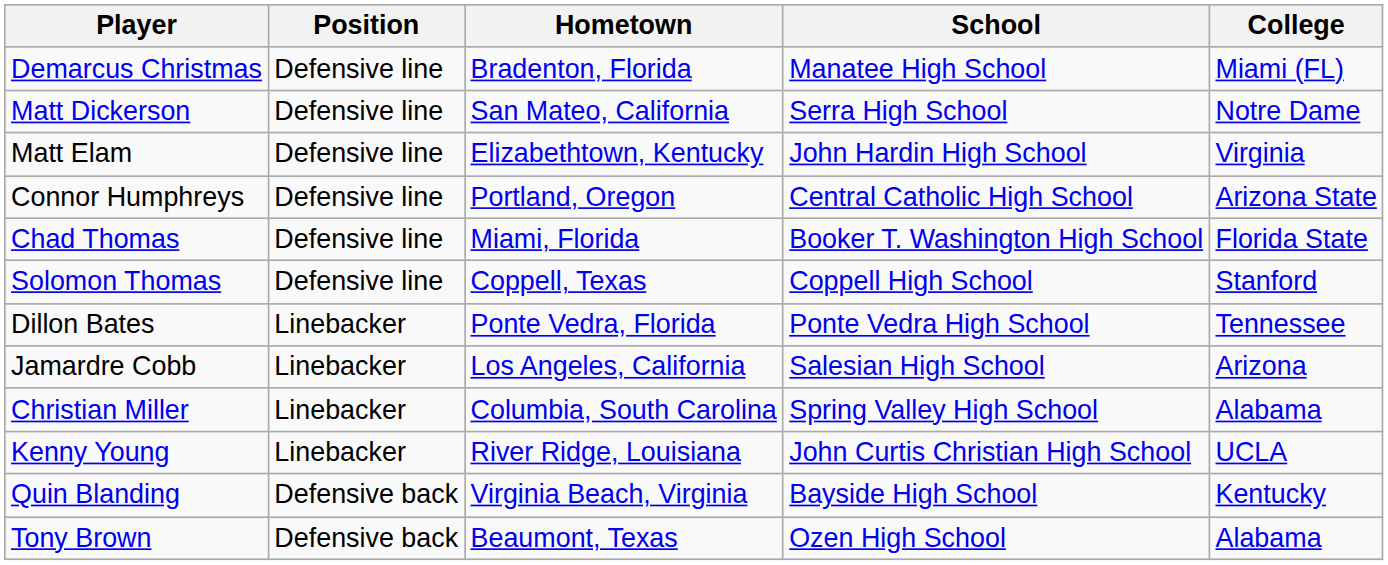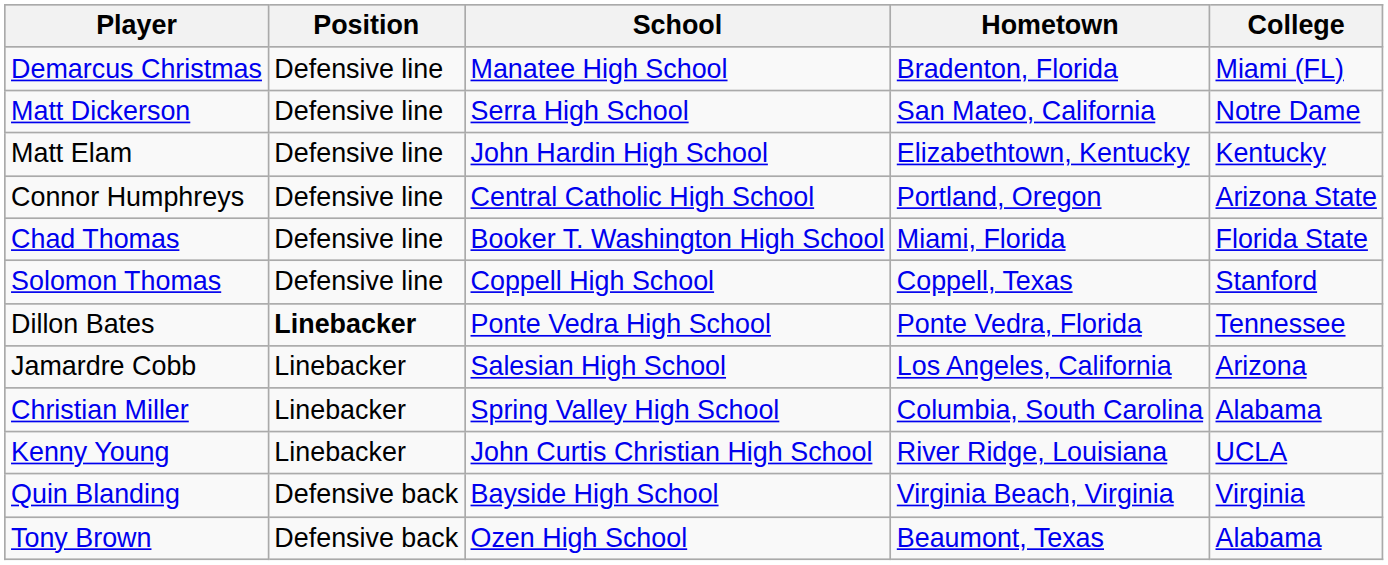columns swapped: School <-> Hometown
Matt Elam | College: Virginia -> Kentucky
Dillon Bates | Position: normal -> bold
Quin Blanding | College: Kentucky -> Virginia
